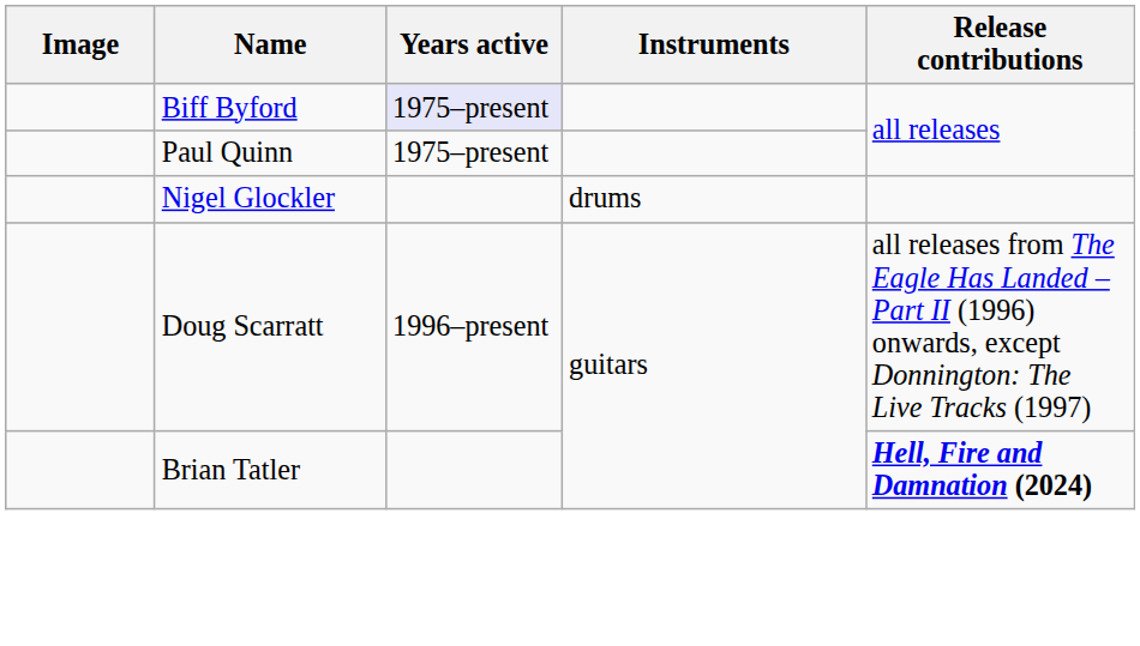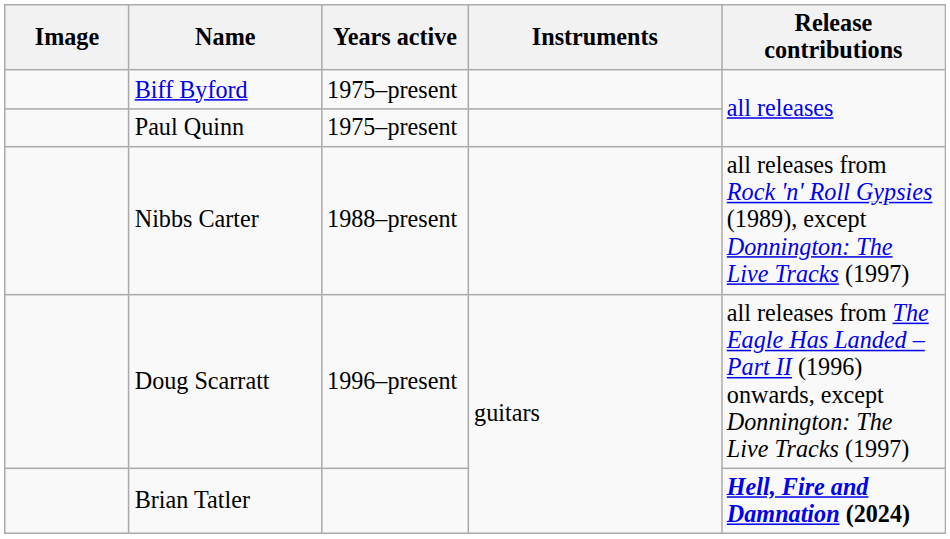Biff Byford | Years active: lavender background -> no background
- row: Nigel Glockler | drums
+ row: Nibbs Carter | 1988–present | all releases from Rock 'n' Roll Gypsies (1989), except Donnington: The Live Tracks (1997)
